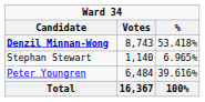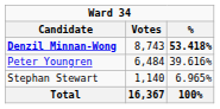Denzil Minnan-Wong | %: normal -> bold
rows swapped: Peter Youngren <-> Stephan Stewart
